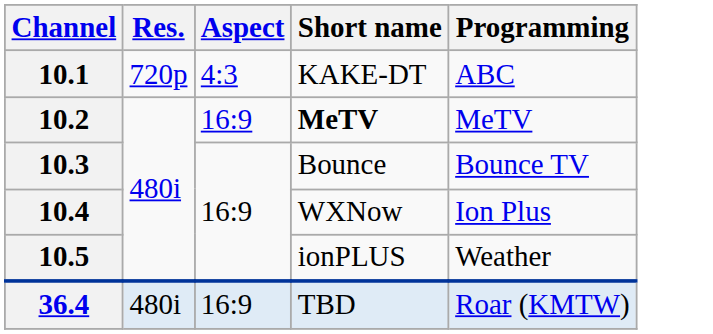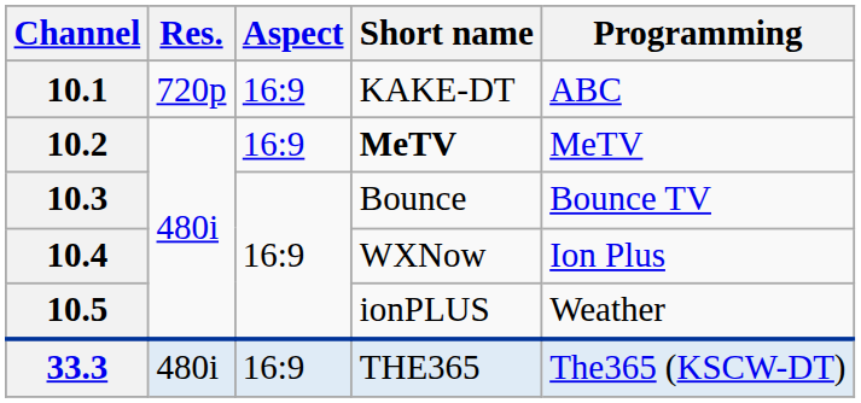10.1 | Aspect: 4:3 -> 16:9
+ row: 33.3 | 480i | 16:9 | THE365 | The365 (KSCW-DT)
- row: 36.4 | 480i | 16:9 | TBD | Roar (KMTW)
